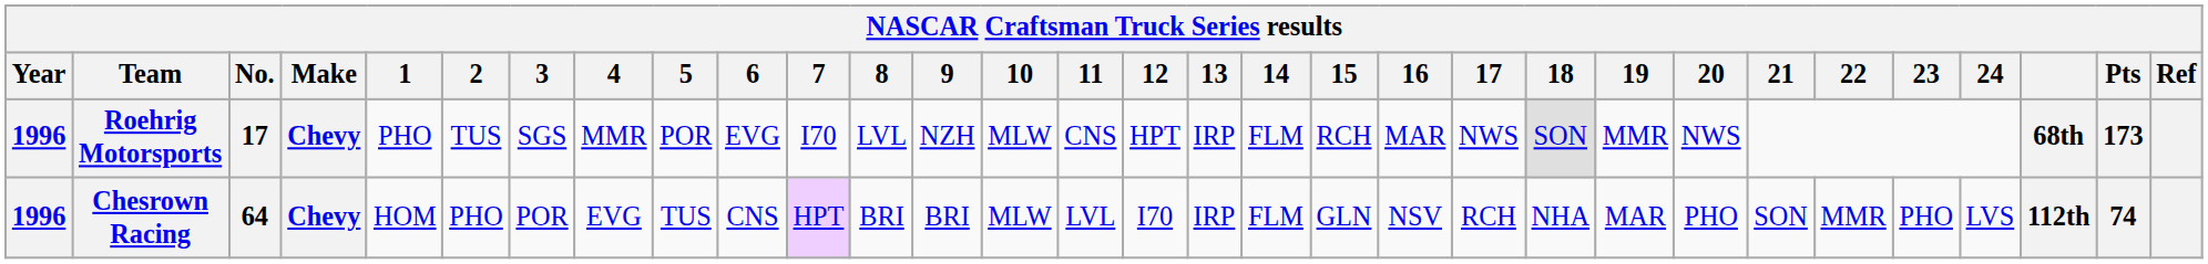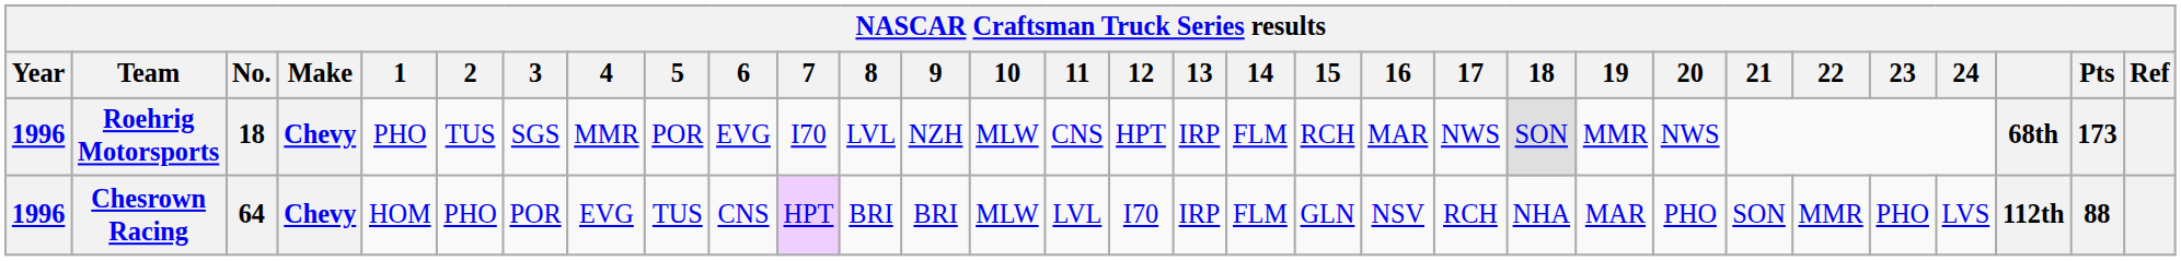Roehrig Motorsports | No.: 17 -> 18
Chesrown Racing | Pts: 74 -> 88
